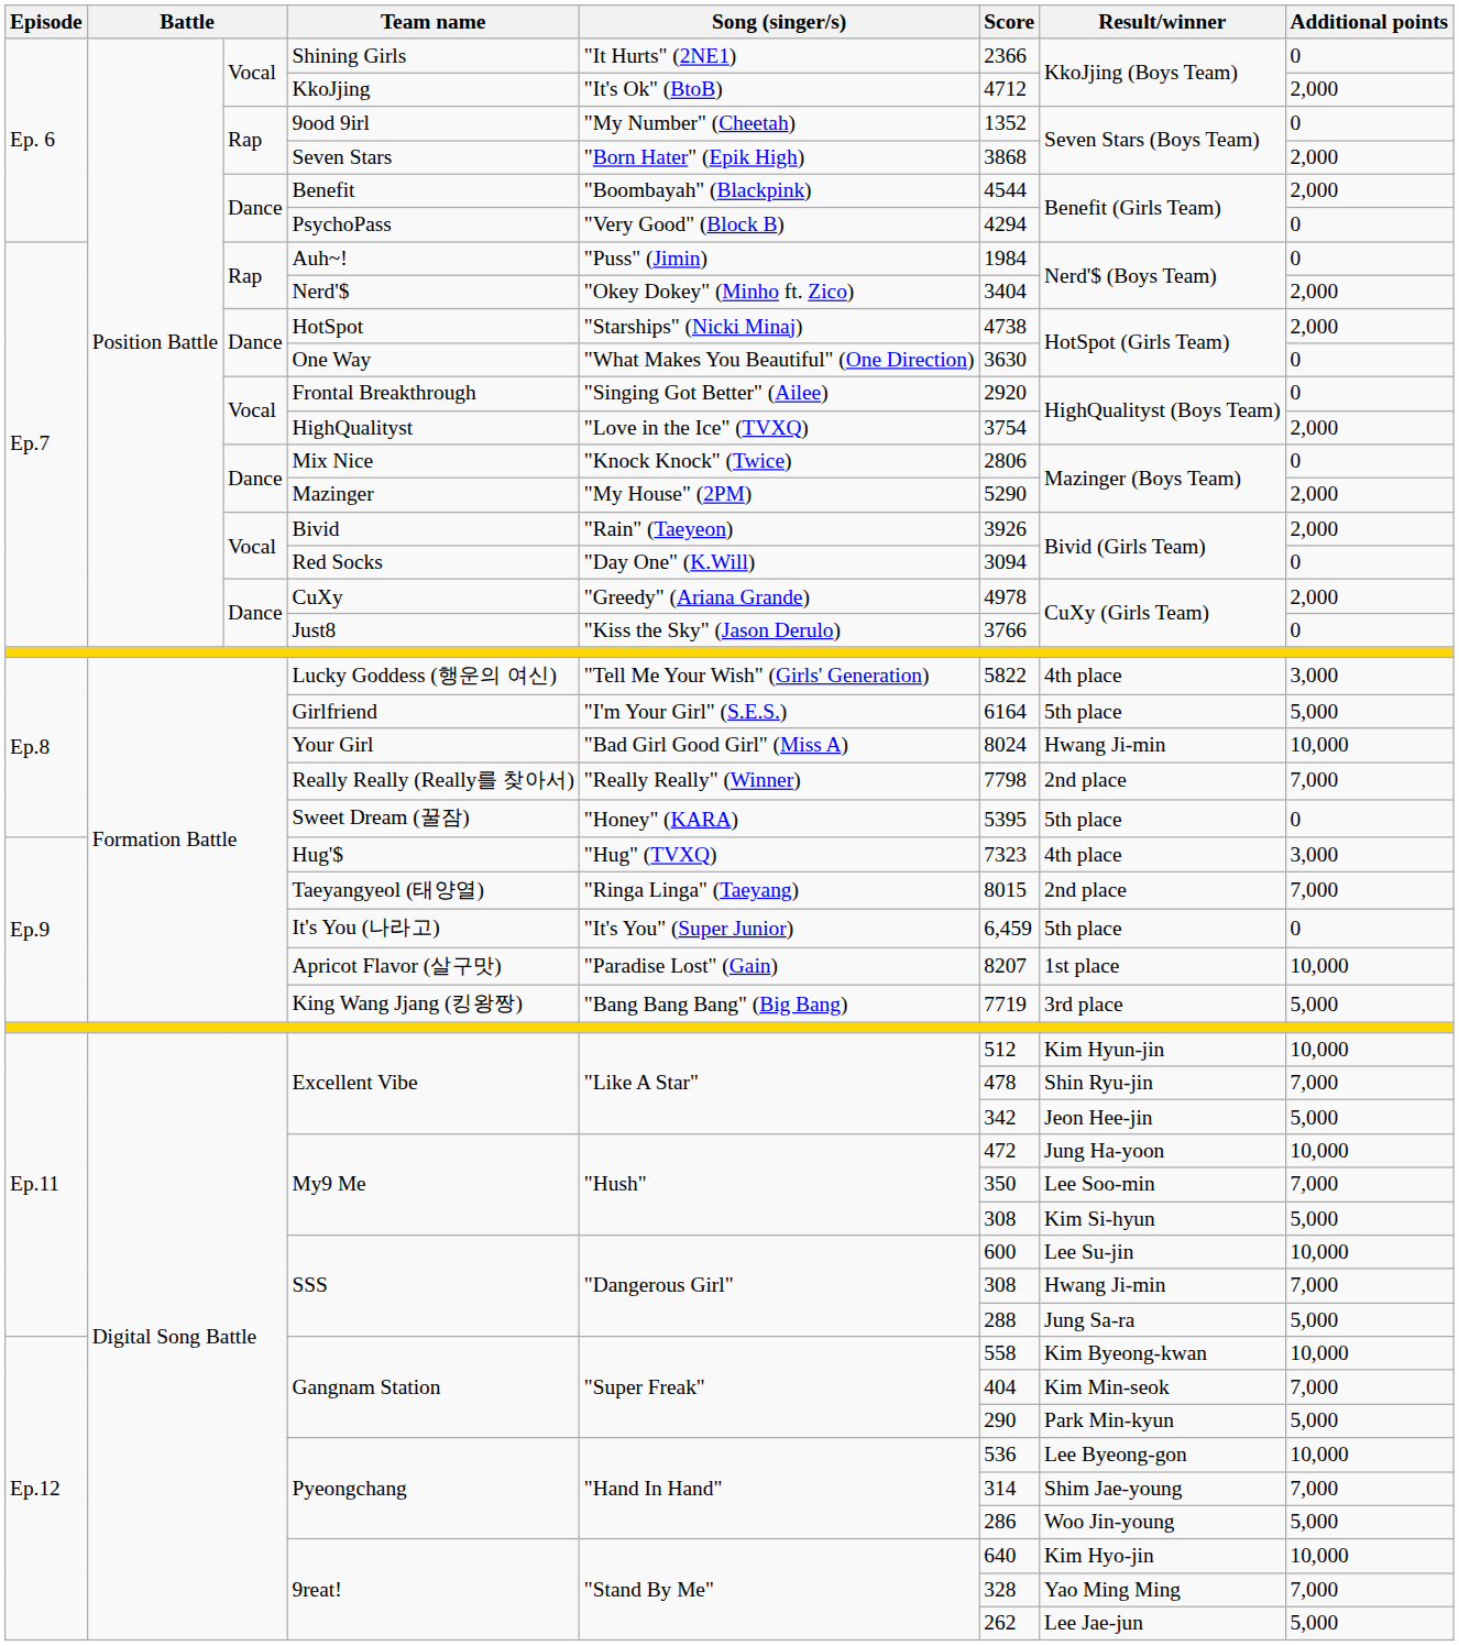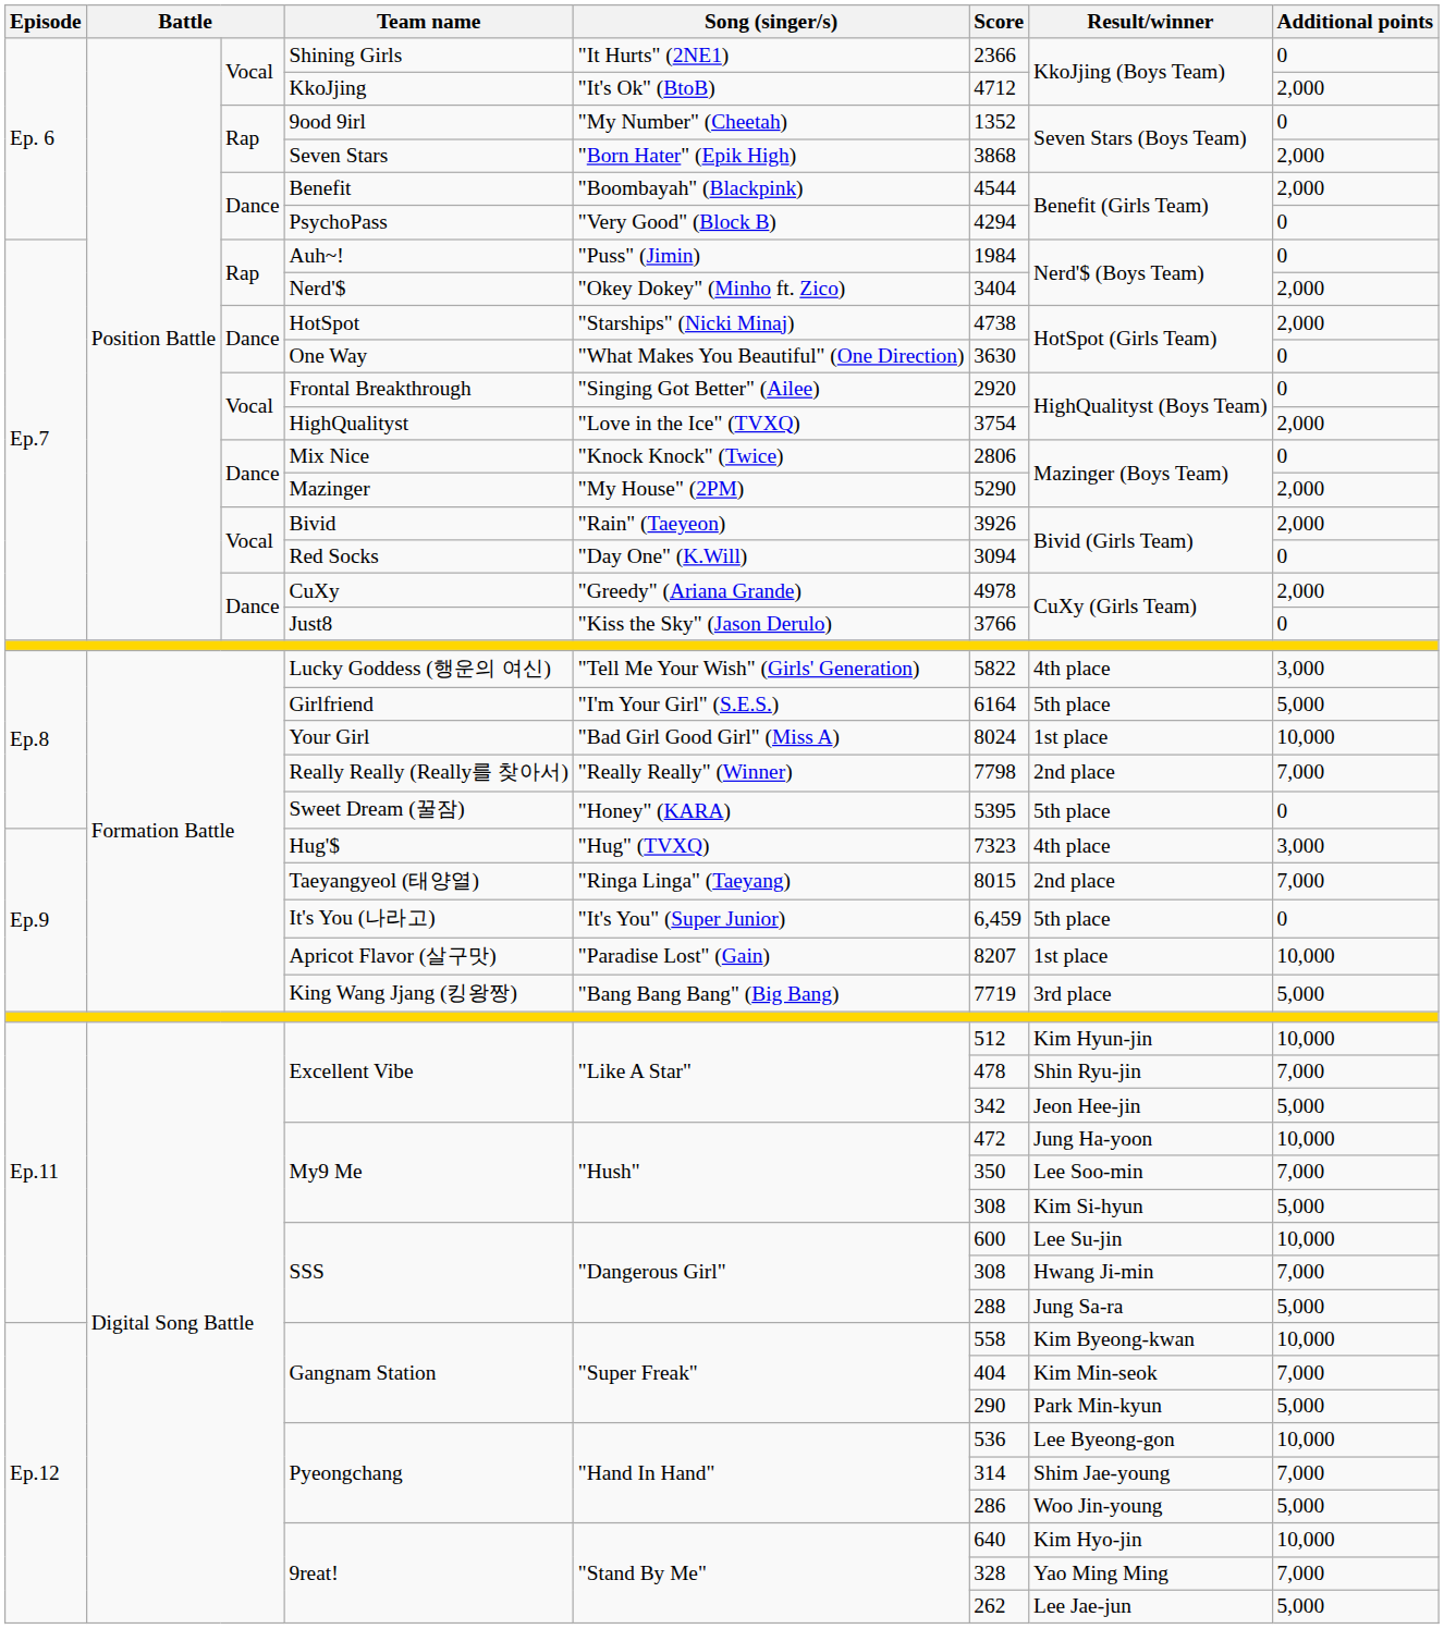Your Girl | Result/winner: Hwang Ji-min -> 1st place
